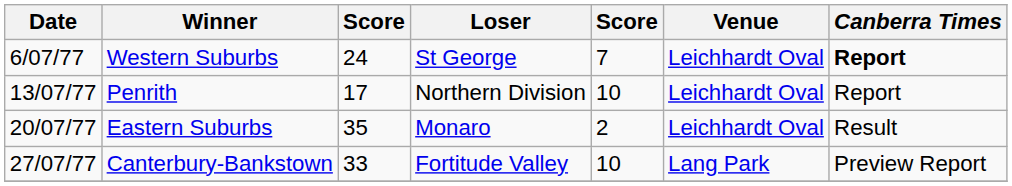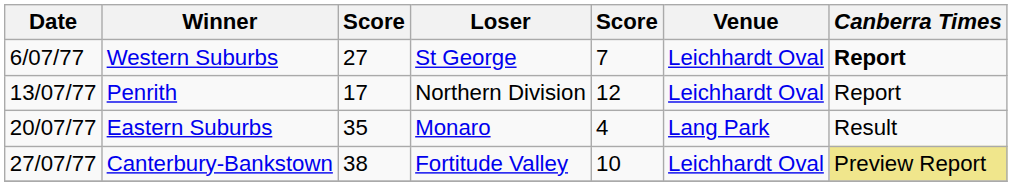Western Suburbs | column 3: 24 -> 27
Penrith | column 5: 10 -> 12
Eastern Suburbs | column 5: 2 -> 4
Eastern Suburbs | Venue: Leichhardt Oval -> Lang Park
Canterbury-Bankstown | column 3: 33 -> 38
Canterbury-Bankstown | Venue: Lang Park -> Leichhardt Oval
Canterbury-Bankstown | Canberra Times: no background -> khaki background
